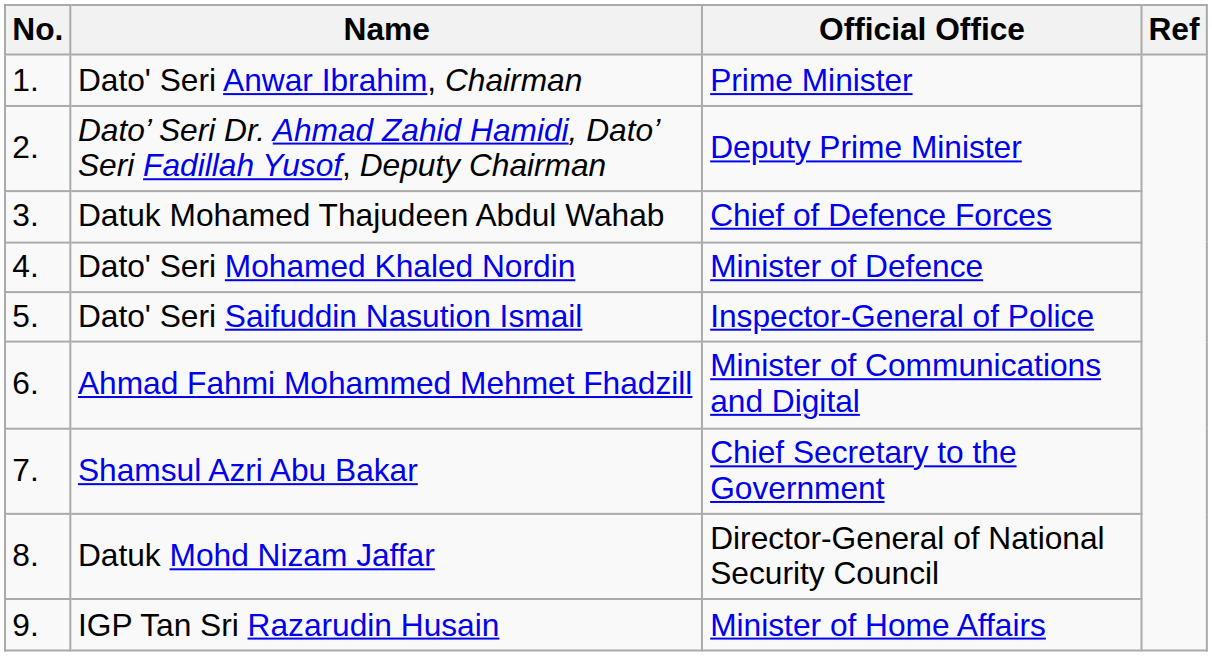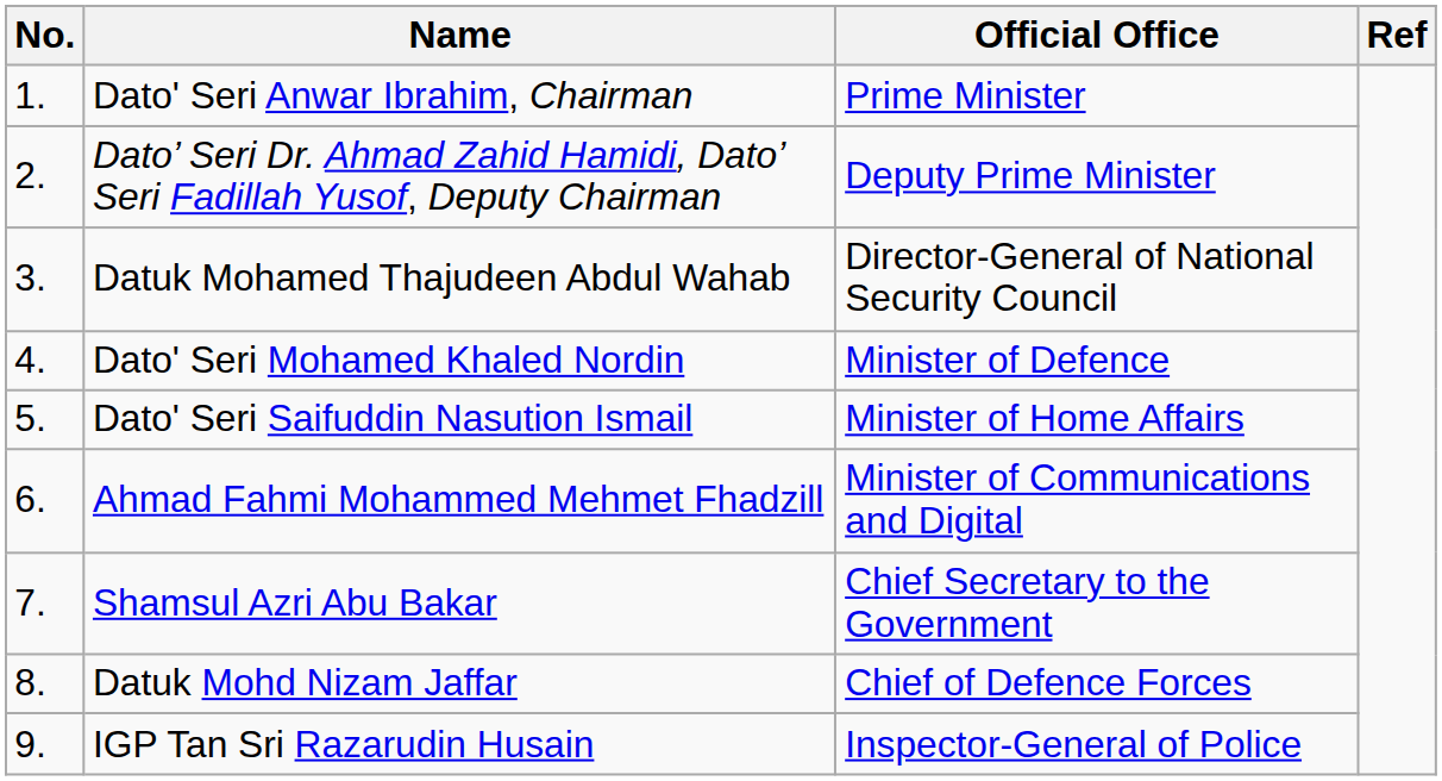Datuk Mohamed Thajudeen Abdul Wahab | Official Office: Chief of Defence Forces -> Director-General of National Security Council
Dato' Seri Saifuddin Nasution Ismail | Official Office: Inspector-General of Police -> Minister of Home Affairs
Datuk Mohd Nizam Jaffar | Official Office: Director-General of National Security Council -> Chief of Defence Forces
IGP Tan Sri Razarudin Husain | Official Office: Minister of Home Affairs -> Inspector-General of Police
